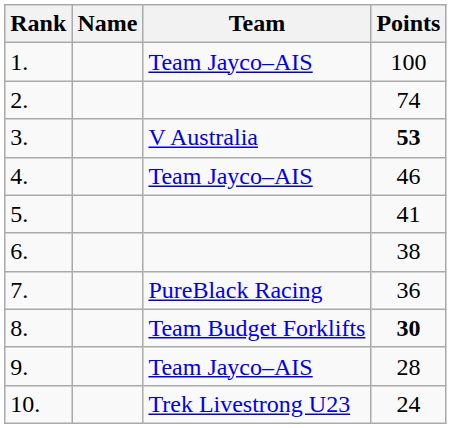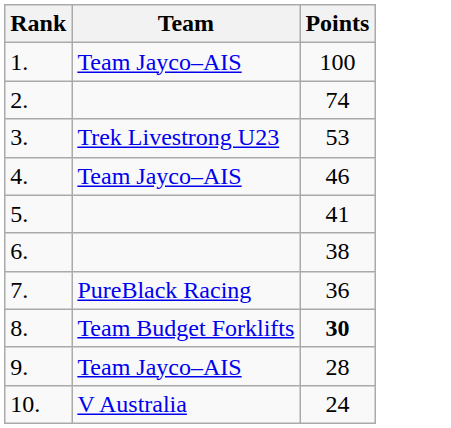- column: Name
3. | Team: V Australia -> Trek Livestrong U23
3. | Points: bold -> normal
10. | Team: Trek Livestrong U23 -> V Australia
